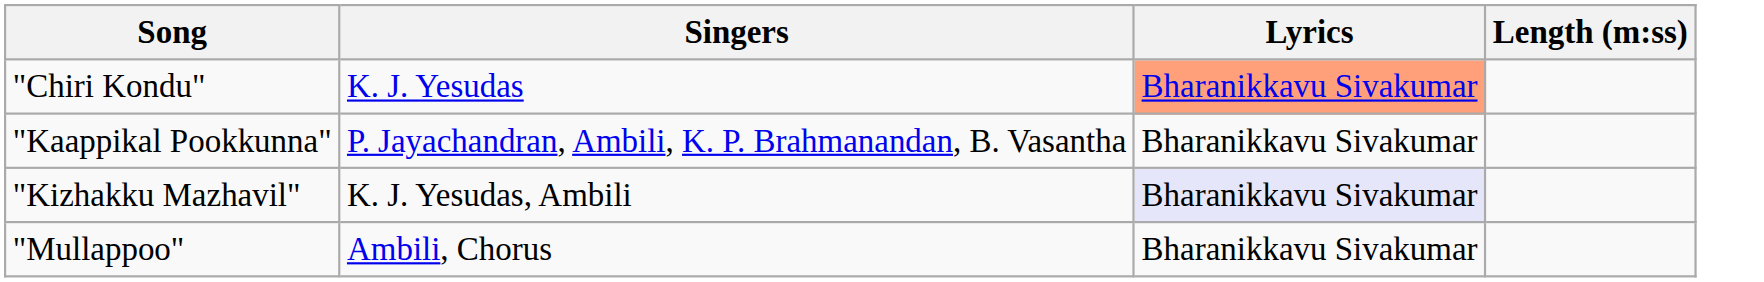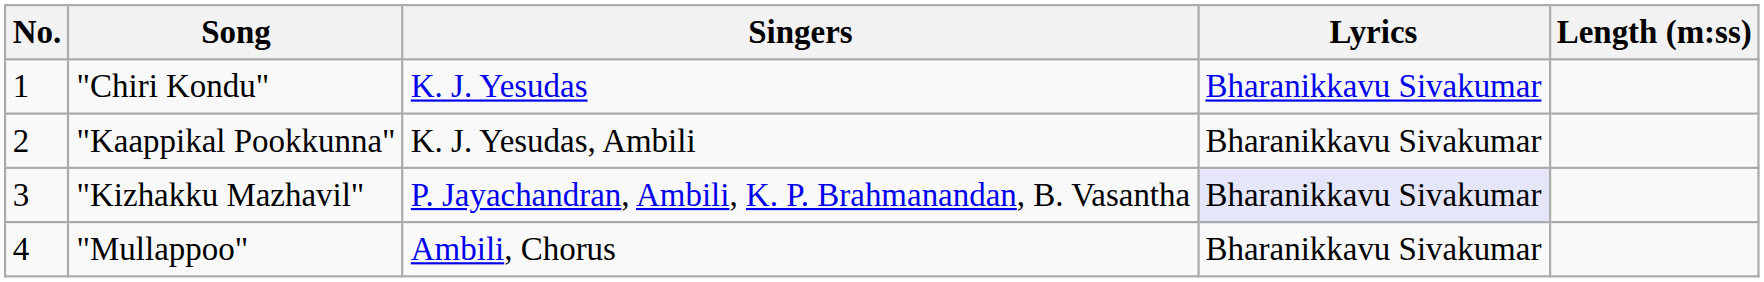+ column: No. | 1 | 2 | 3 | 4
"Chiri Kondu" | Lyrics: lightsalmon background -> no background
"Kaappikal Pookkunna" | Singers: P. Jayachandran, Ambili, K. P. Brahmanandan, B. Vasantha -> K. J. Yesudas, Ambili
"Kizhakku Mazhavil" | Singers: K. J. Yesudas, Ambili -> P. Jayachandran, Ambili, K. P. Brahmanandan, B. Vasantha
